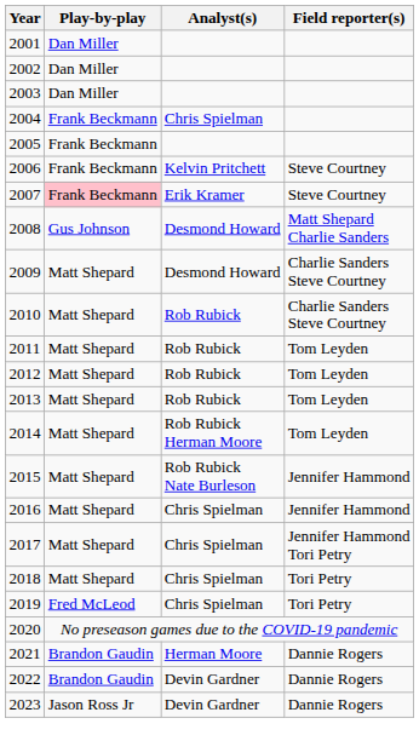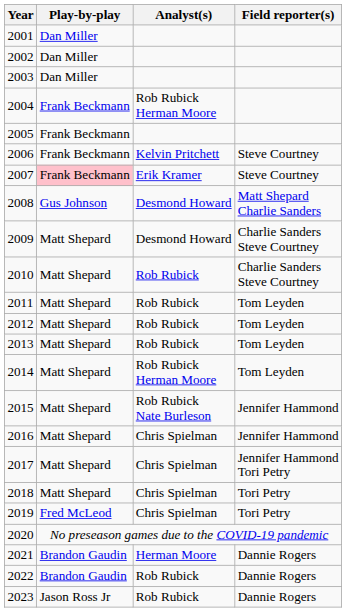2004 | Analyst(s): Chris Spielman -> Rob Rubick Herman Moore
2022 | Analyst(s): Devin Gardner -> Rob Rubick
2023 | Analyst(s): Devin Gardner -> Rob Rubick
